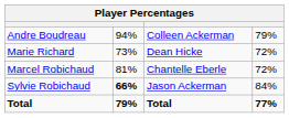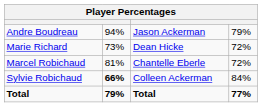Andre Boudreau | column 3: Colleen Ackerman -> Jason Ackerman
Sylvie Robichaud | column 3: Jason Ackerman -> Colleen Ackerman
